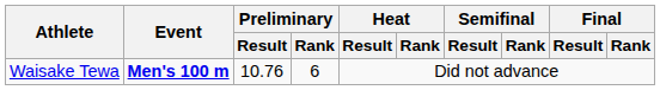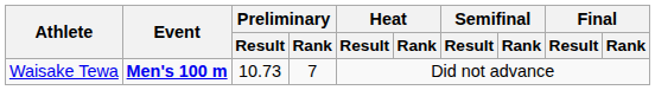Waisake Tewa | Preliminary / Result: 10.76 -> 10.73
Waisake Tewa | Preliminary / Rank: 6 -> 7
